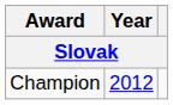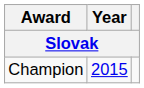Champion | Year: 2012 -> 2015
